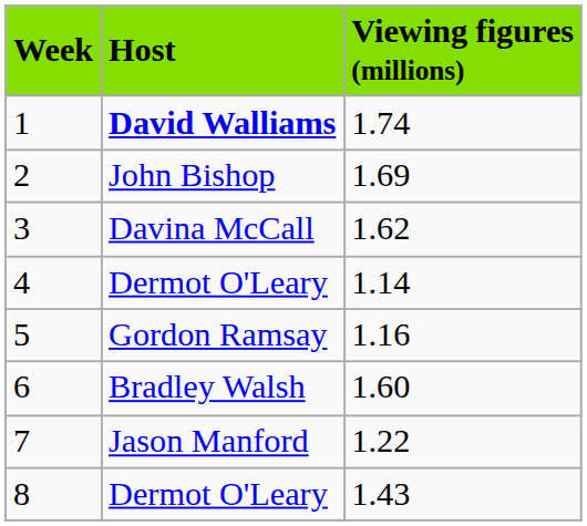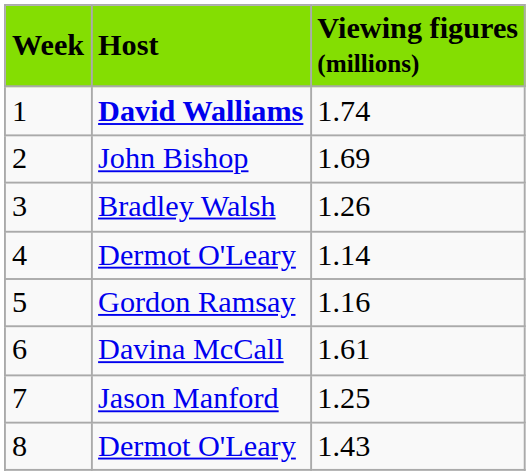3 | Host: Davina McCall -> Bradley Walsh
3 | Viewing figures (millions): 1.62 -> 1.26
6 | Host: Bradley Walsh -> Davina McCall
6 | Viewing figures (millions): 1.60 -> 1.61
7 | Viewing figures (millions): 1.22 -> 1.25
